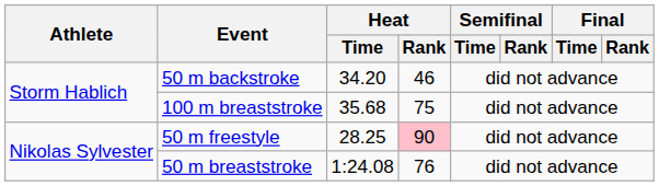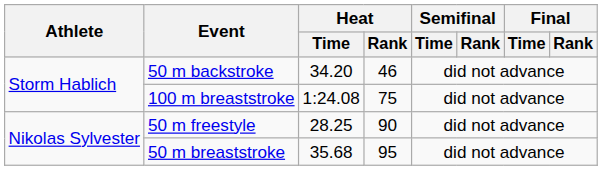100 m breaststroke | Heat / Time: 35.68 -> 1:24.08
50 m freestyle | Heat / Rank: pink background -> no background
50 m breaststroke | Heat / Time: 1:24.08 -> 35.68
50 m breaststroke | Heat / Rank: 76 -> 95
